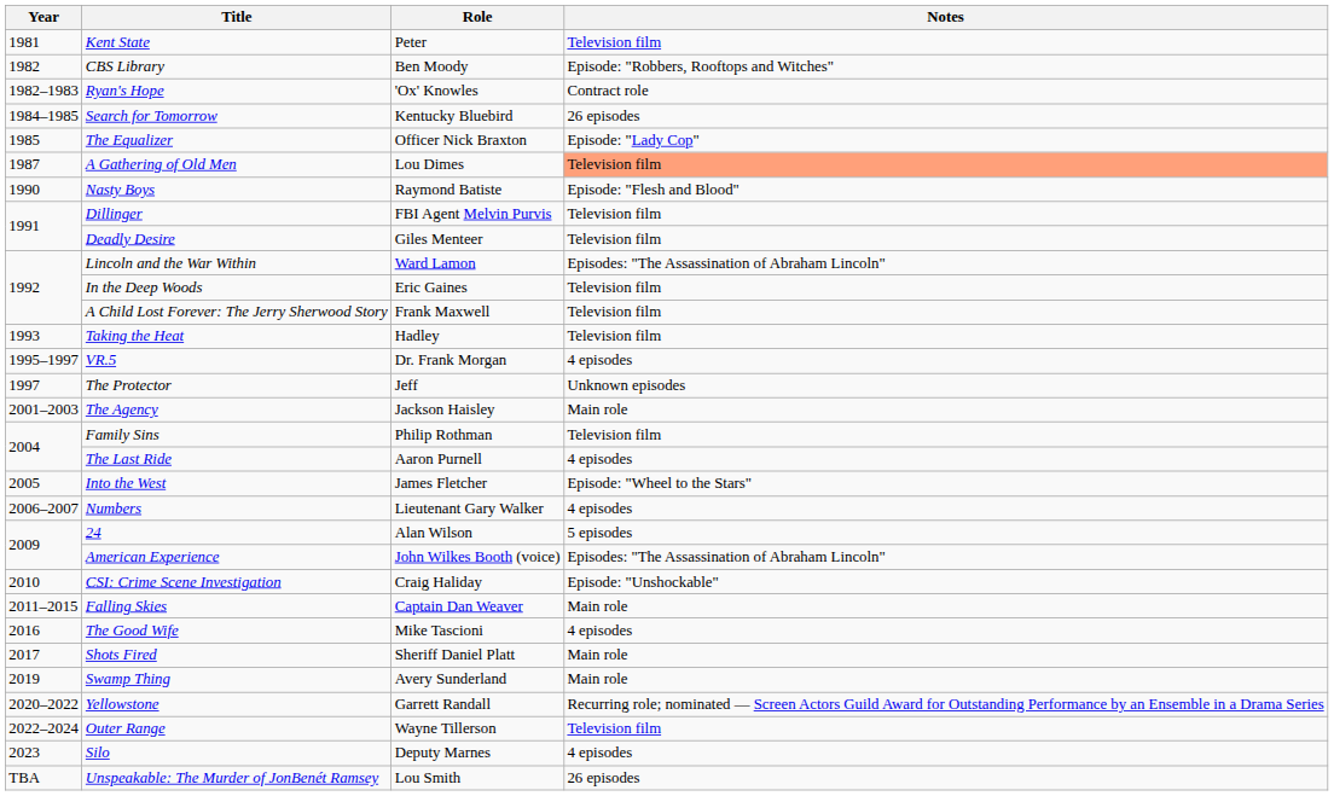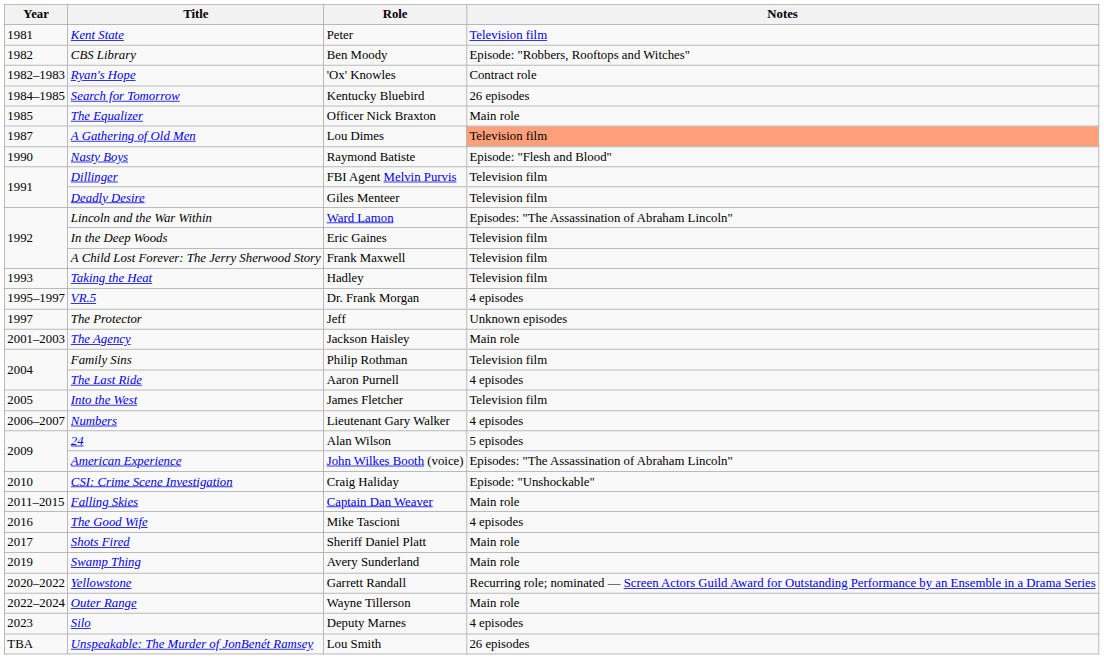The Equalizer | Notes: Episode: "Lady Cop" -> Main role
Into the West | Notes: Episode: "Wheel to the Stars" -> Television film
Outer Range | Notes: Television film -> Main role
